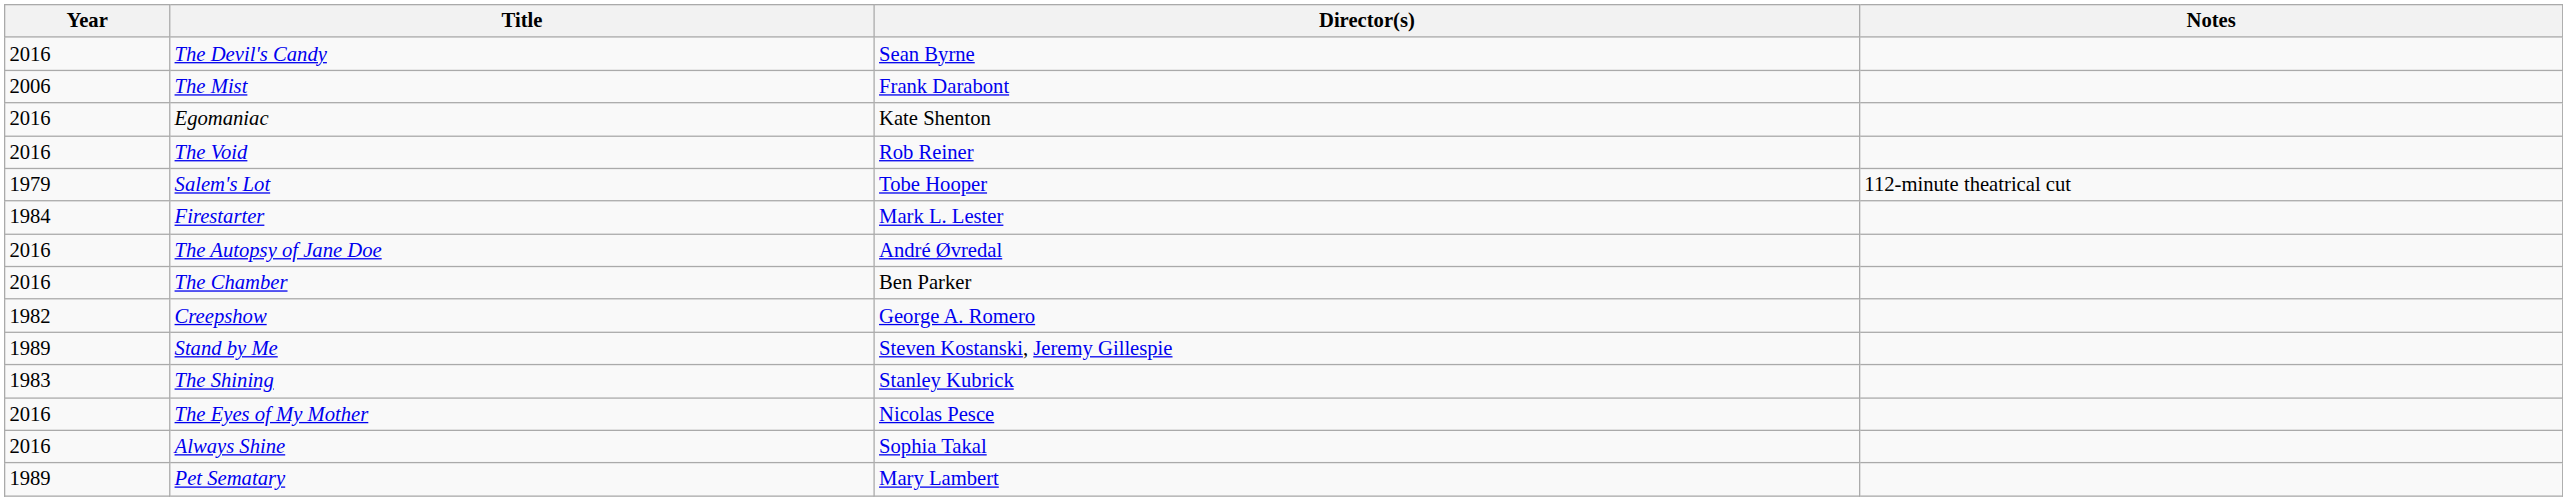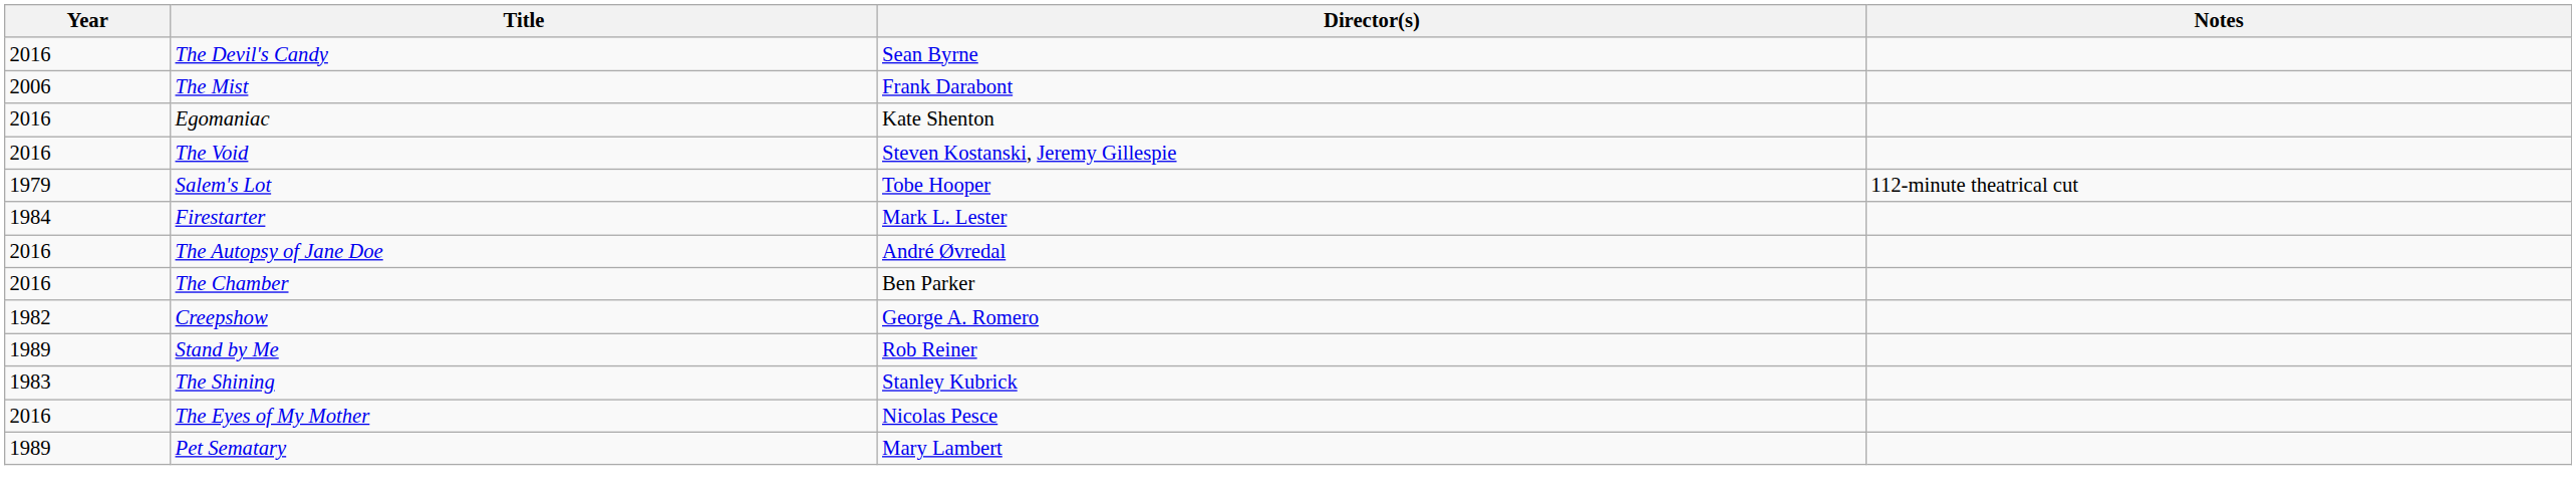The Void | Director(s): Rob Reiner -> Steven Kostanski, Jeremy Gillespie
Stand by Me | Director(s): Steven Kostanski, Jeremy Gillespie -> Rob Reiner
- row: 2016 | Always Shine | Sophia Takal
